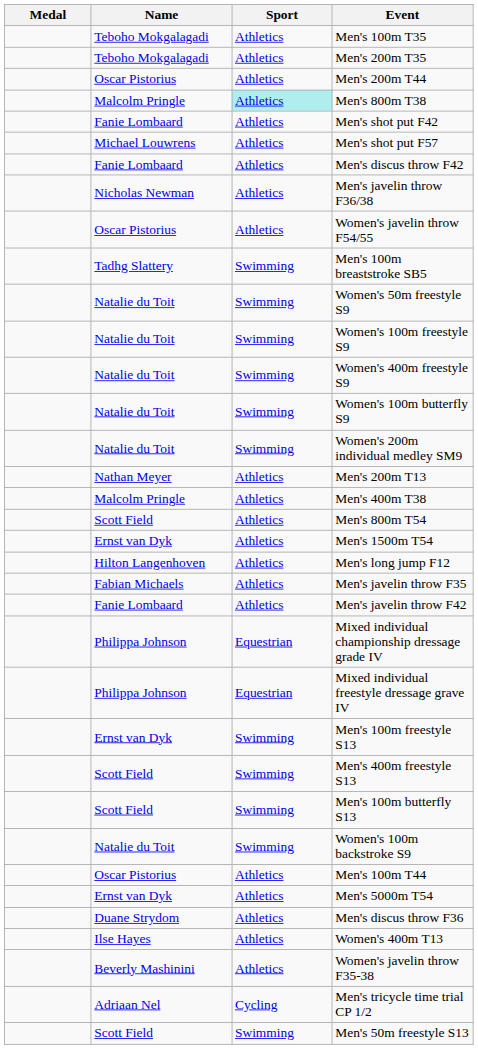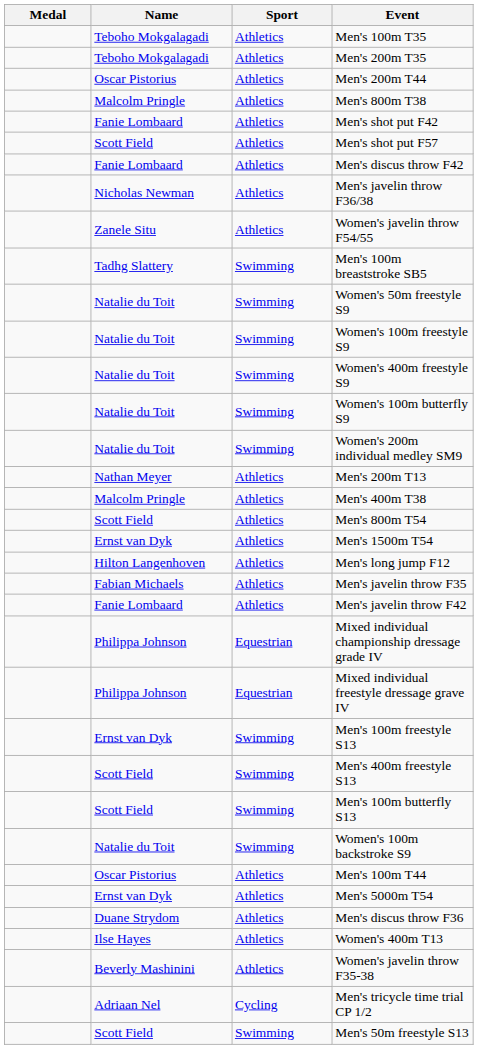Men's 800m T38 | Sport: paleturquoise background -> no background
Men's shot put F57 | Name: Michael Louwrens -> Scott Field
Women's javelin throw F54/55 | Name: Oscar Pistorius -> Zanele Situ
